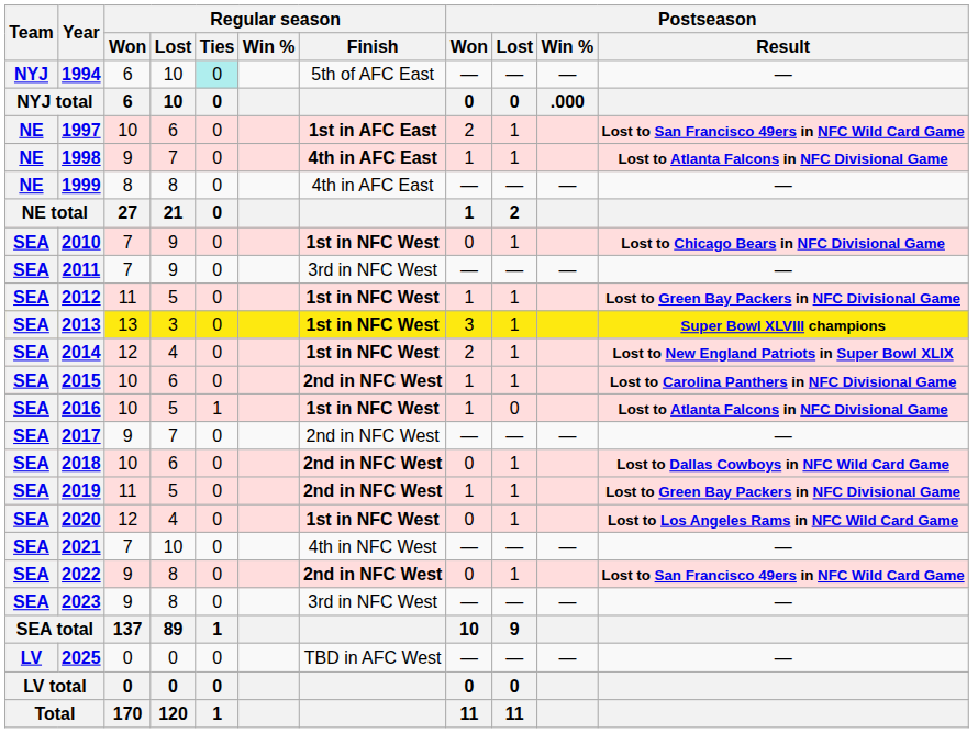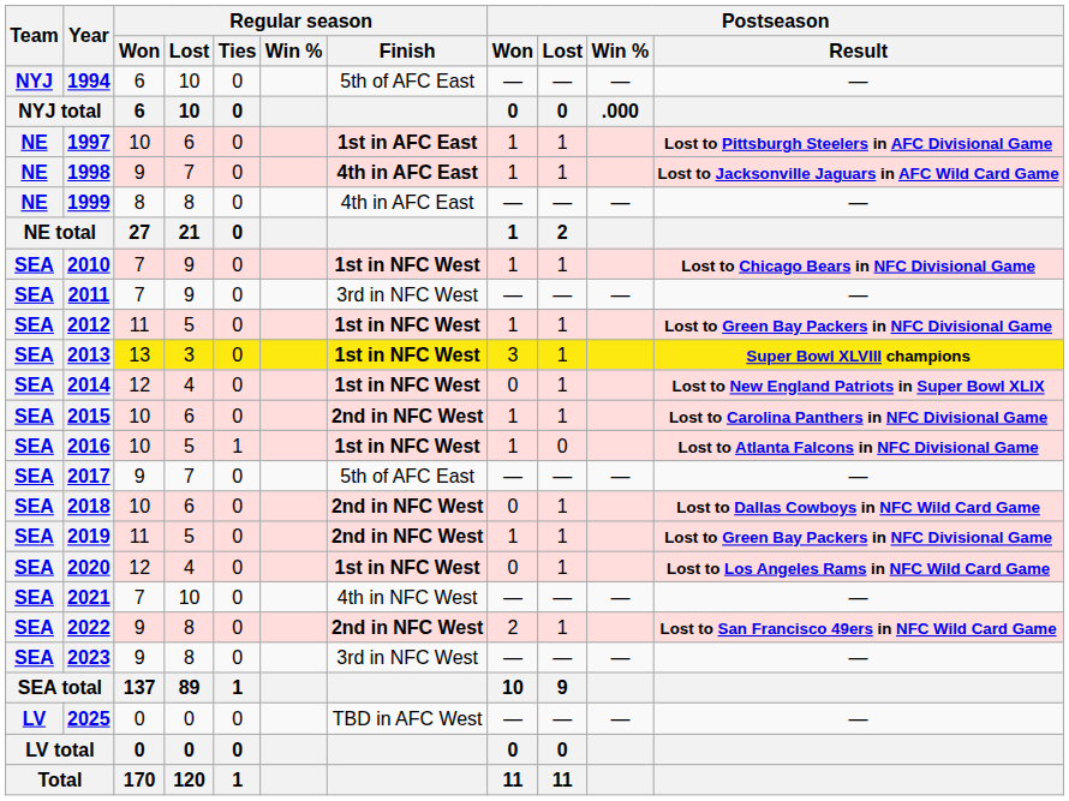1994 | Regular season / Ties: paleturquoise background -> no background
1997 | Postseason / Won: 2 -> 1
1997 | Postseason / Result: Lost to San Francisco 49ers in NFC Wild Card Game -> Lost to Pittsburgh Steelers in AFC Divisional Game
1998 | Postseason / Result: Lost to Atlanta Falcons in NFC Divisional Game -> Lost to Jacksonville Jaguars in AFC Wild Card Game
2010 | Postseason / Won: 0 -> 1
2014 | Postseason / Won: 2 -> 0
2017 | Regular season / Finish: 2nd in NFC West -> 5th of AFC East
2022 | Postseason / Won: 0 -> 2
